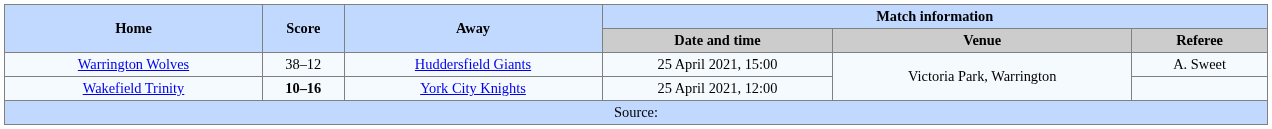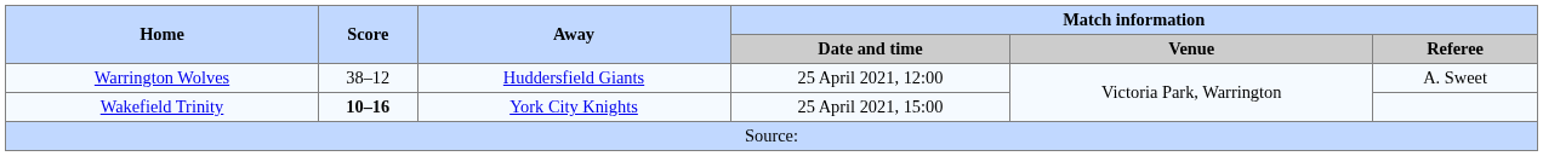Warrington Wolves | Match information / Date and time: 25 April 2021, 15:00 -> 25 April 2021, 12:00
Wakefield Trinity | Match information / Date and time: 25 April 2021, 12:00 -> 25 April 2021, 15:00
